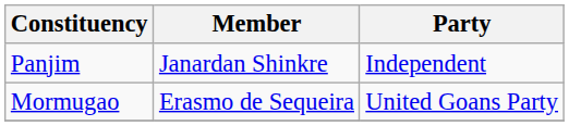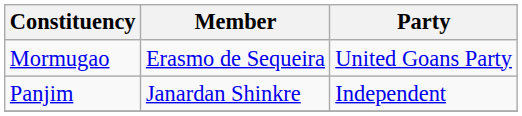rows swapped: Mormugao <-> Panjim
